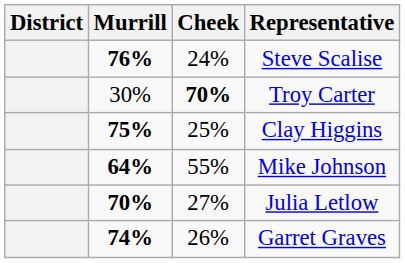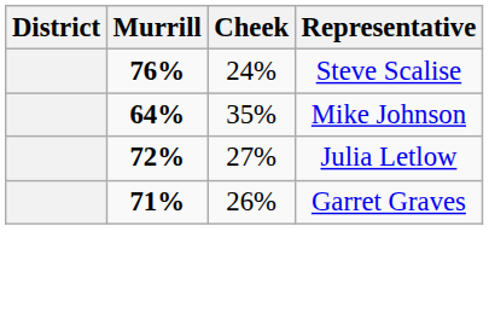- row: 30% | 70% | Troy Carter
- row: 75% | 25% | Clay Higgins
Mike Johnson | Cheek: 55% -> 35%
Julia Letlow | Murrill: 70% -> 72%
Garret Graves | Murrill: 74% -> 71%
